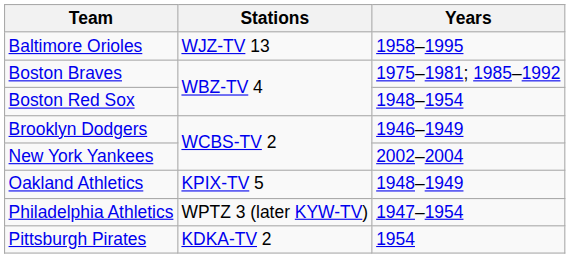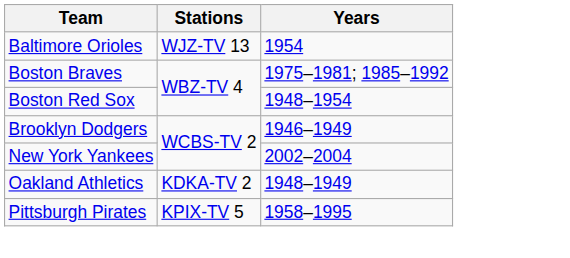Baltimore Orioles | Years: 1958–1995 -> 1954
Oakland Athletics | Stations: KPIX-TV 5 -> KDKA-TV 2
- row: Philadelphia Athletics | WPTZ 3 (later KYW-TV) | 1947–1954
Pittsburgh Pirates | Stations: KDKA-TV 2 -> KPIX-TV 5
Pittsburgh Pirates | Years: 1954 -> 1958–1995
